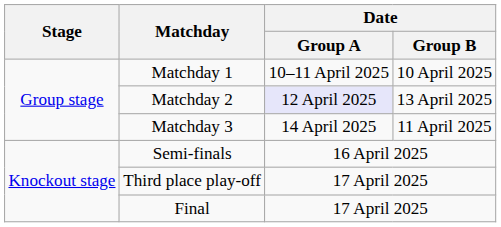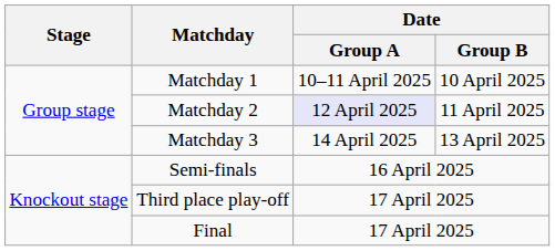Matchday 2 | Date / Group B: 13 April 2025 -> 11 April 2025
Matchday 3 | Date / Group B: 11 April 2025 -> 13 April 2025
